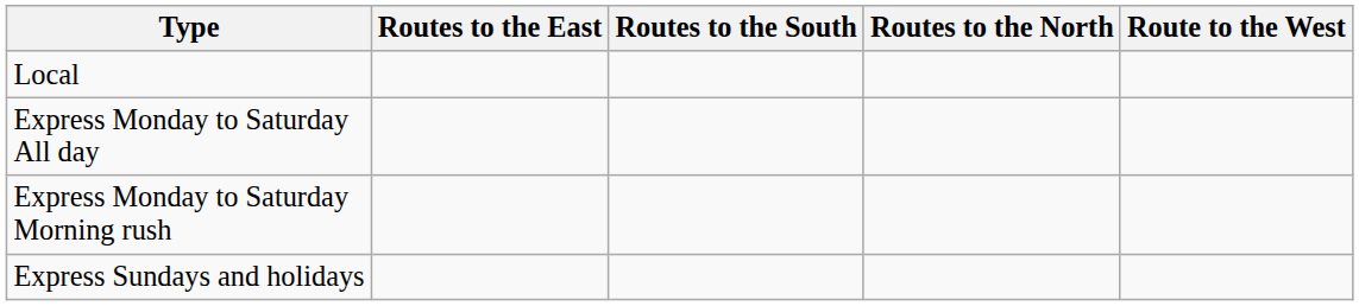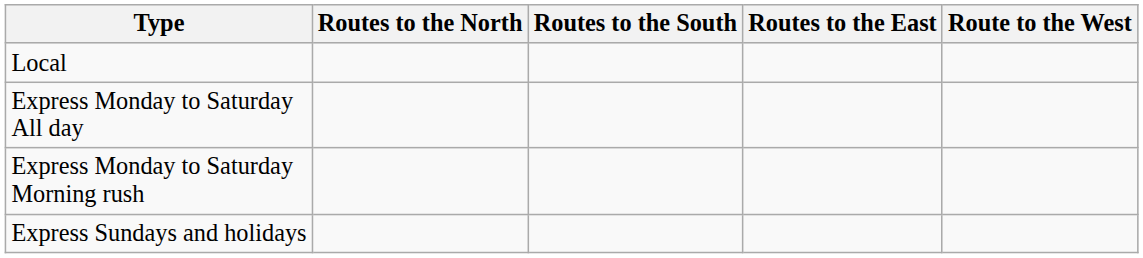columns swapped: Routes to the North <-> Routes to the East
